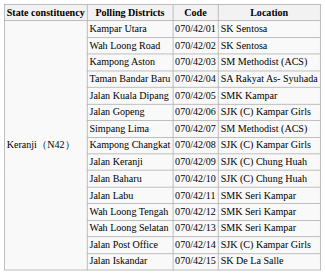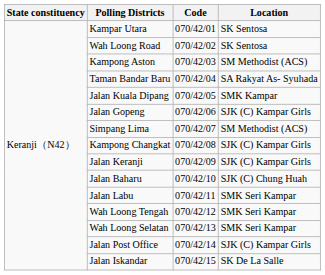Jalan Keranji | Location: SJK (C) Chung Huah -> SJK (C) Kampar Girls
